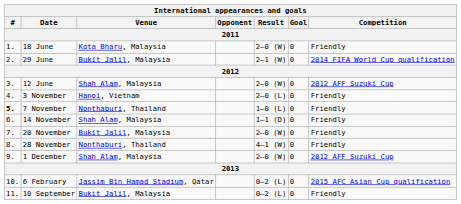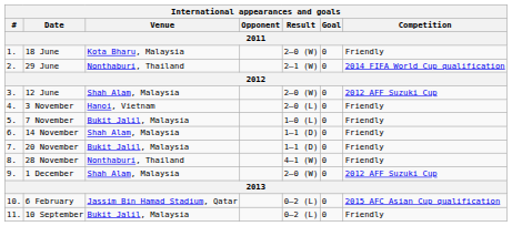29 June | Venue: Bukit Jalil, Malaysia -> Nonthaburi, Thailand
7 November | #: bold -> normal
7 November | Venue: Nonthaburi, Thailand -> Bukit Jalil, Malaysia
20 November | Result: 2–0 (W) -> 1–1 (D)
